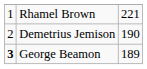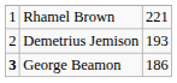Demetrius Jemison | column 3: 190 -> 193
George Beamon | column 3: 189 -> 186
